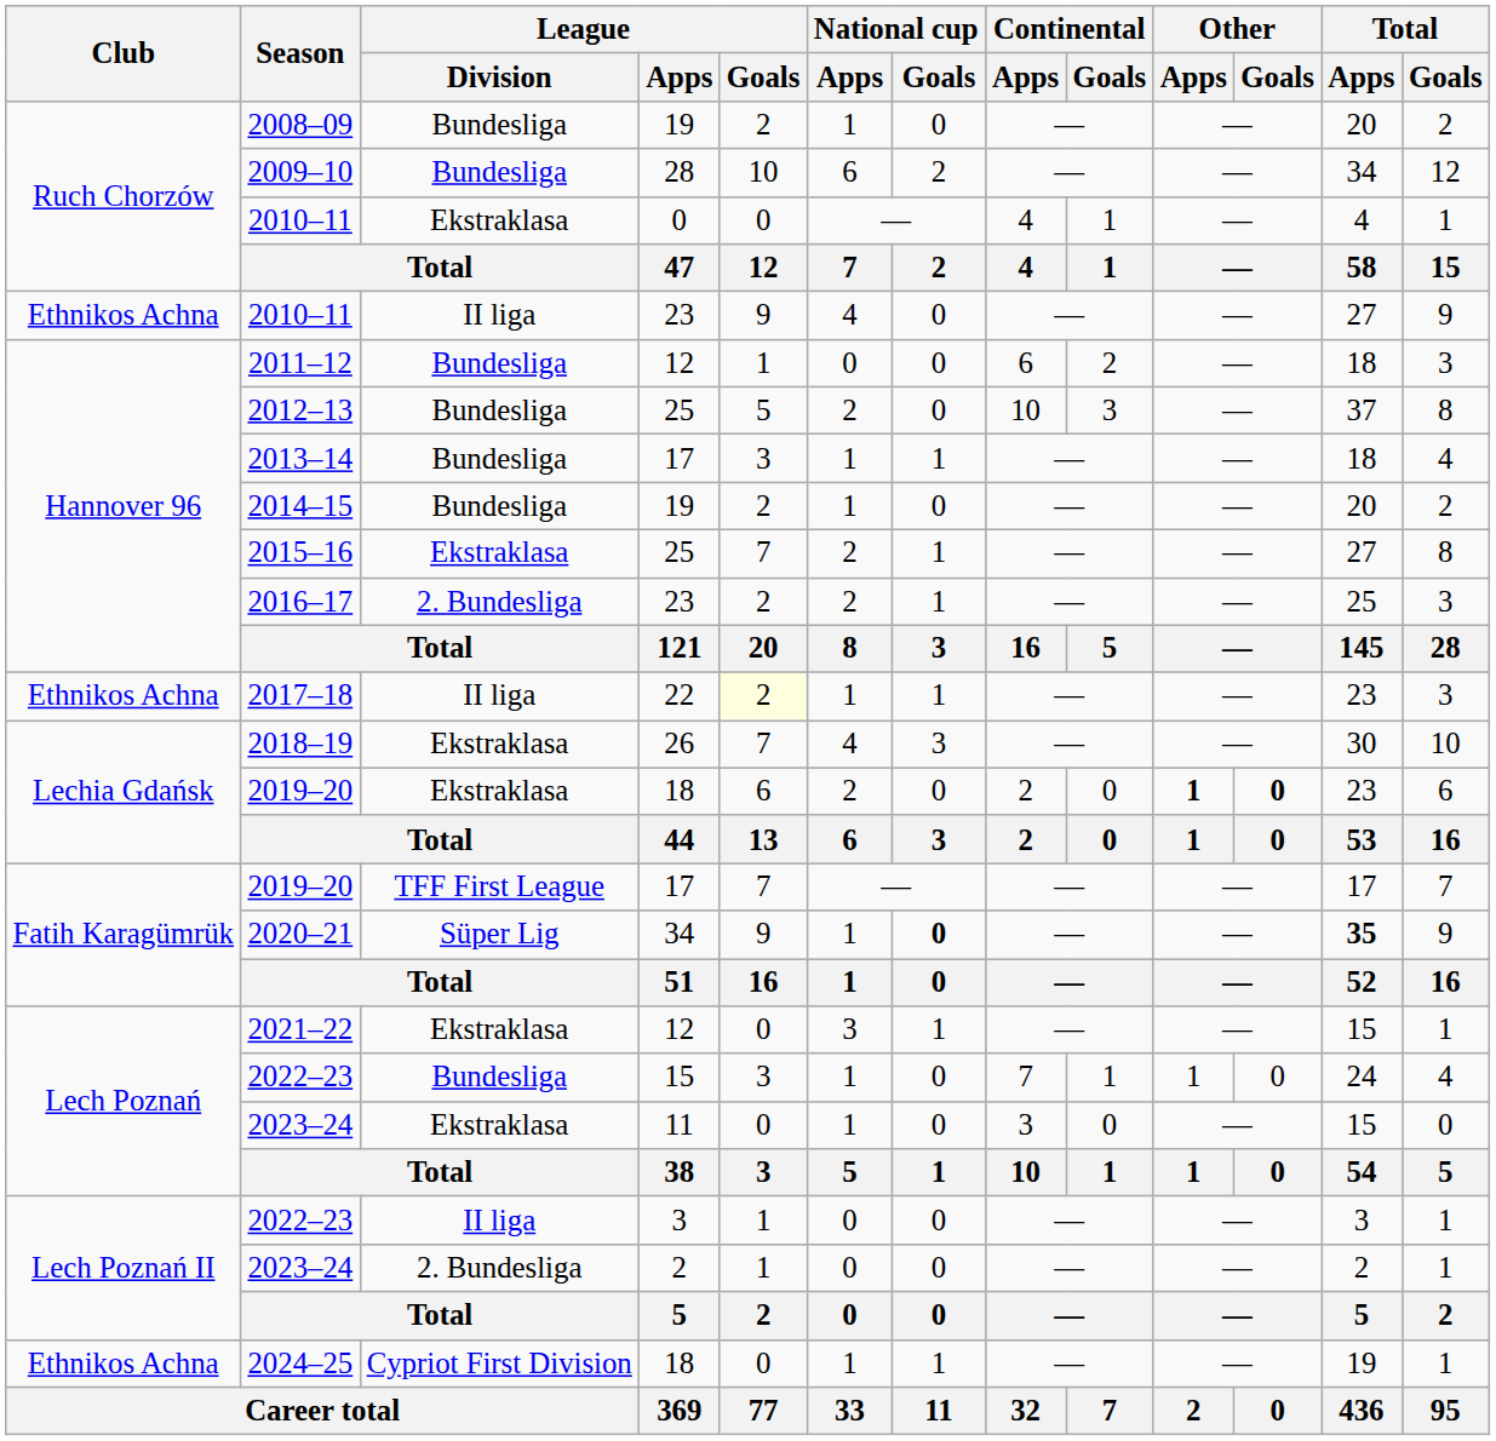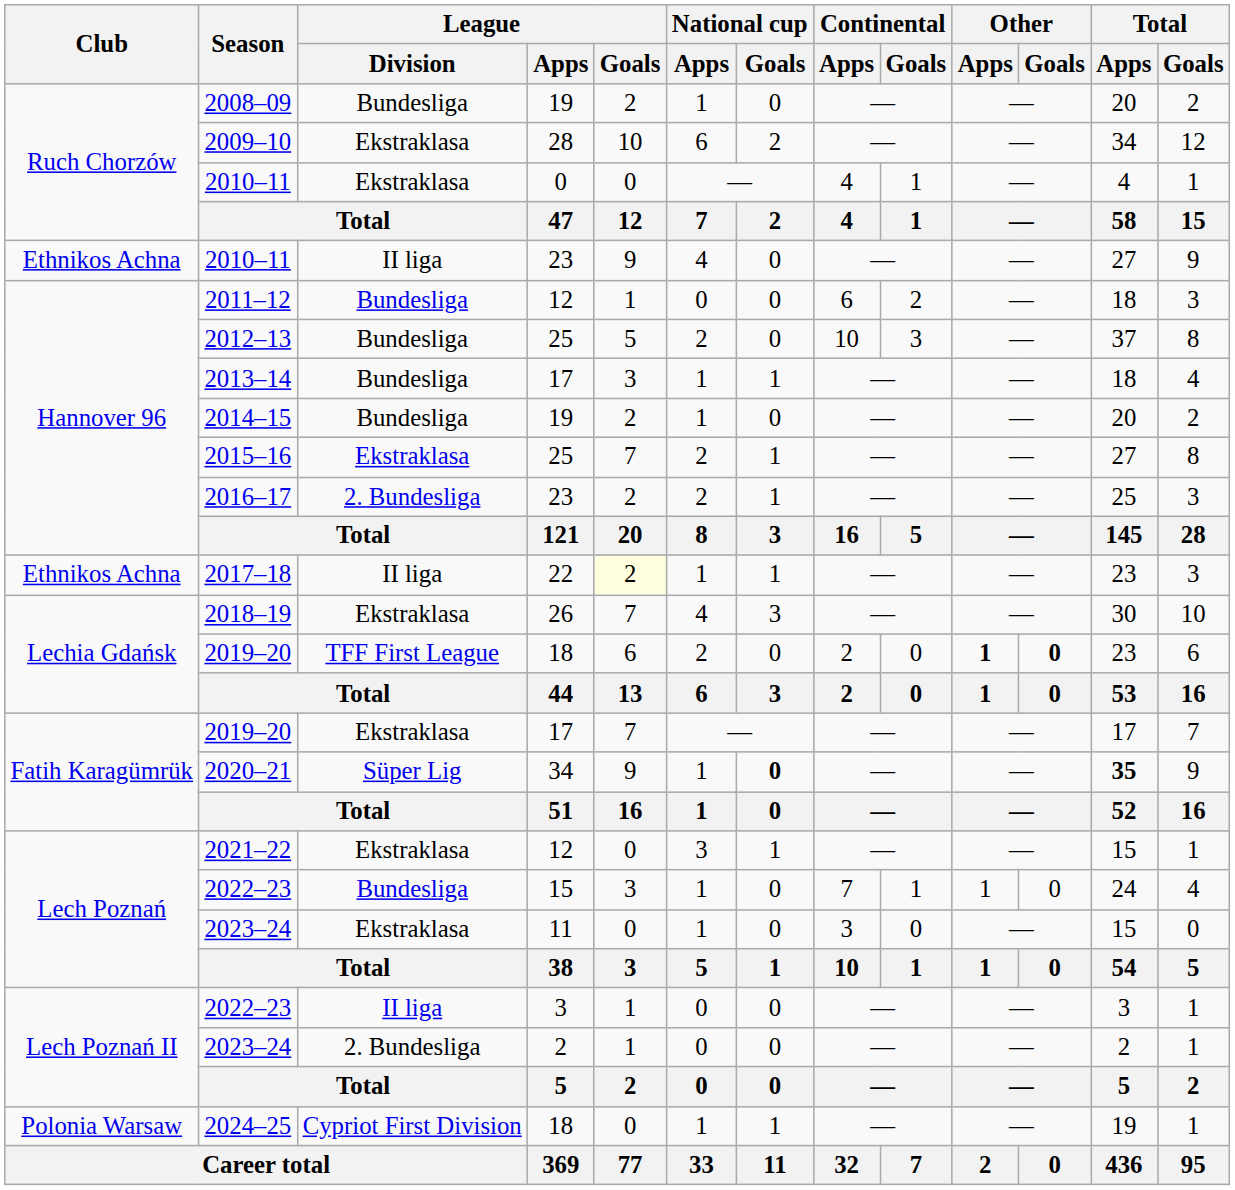2009–10 | League / Division: Bundesliga -> Ekstraklasa
2019–20 / 18 | League / Division: Ekstraklasa -> TFF First League
2019–20 / 17 | League / Division: TFF First League -> Ekstraklasa
2024–25 | Club: Ethnikos Achna -> Polonia Warsaw
